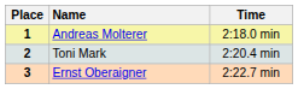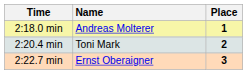columns swapped: Place <-> Time
